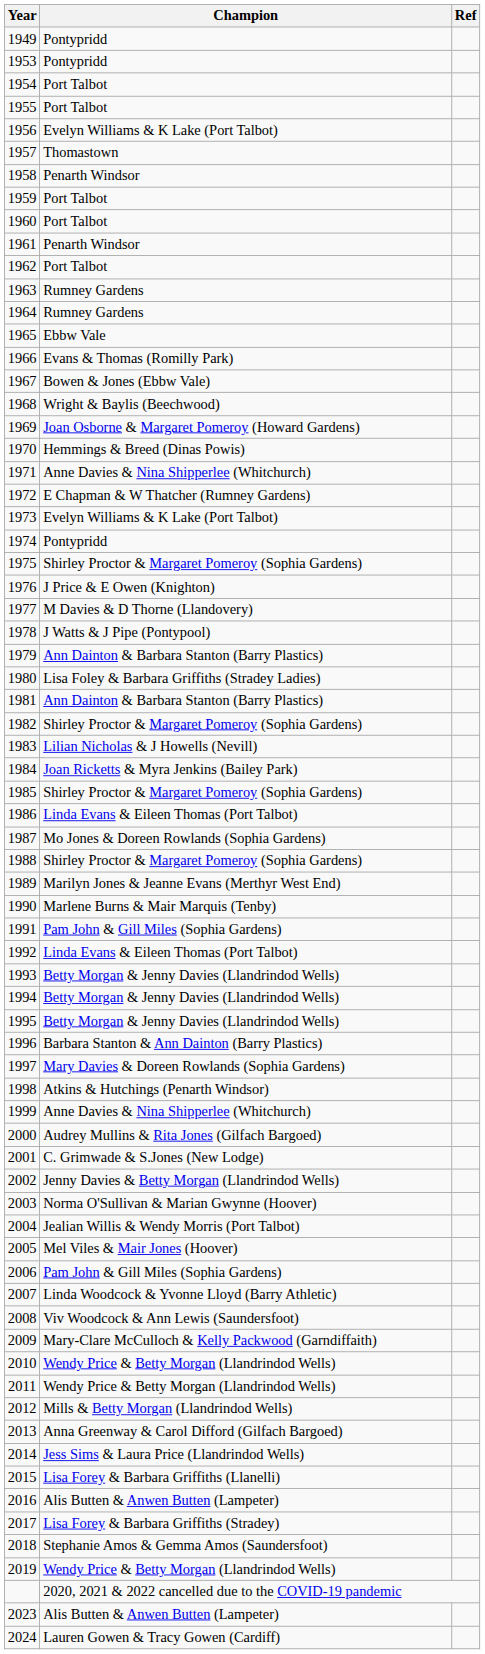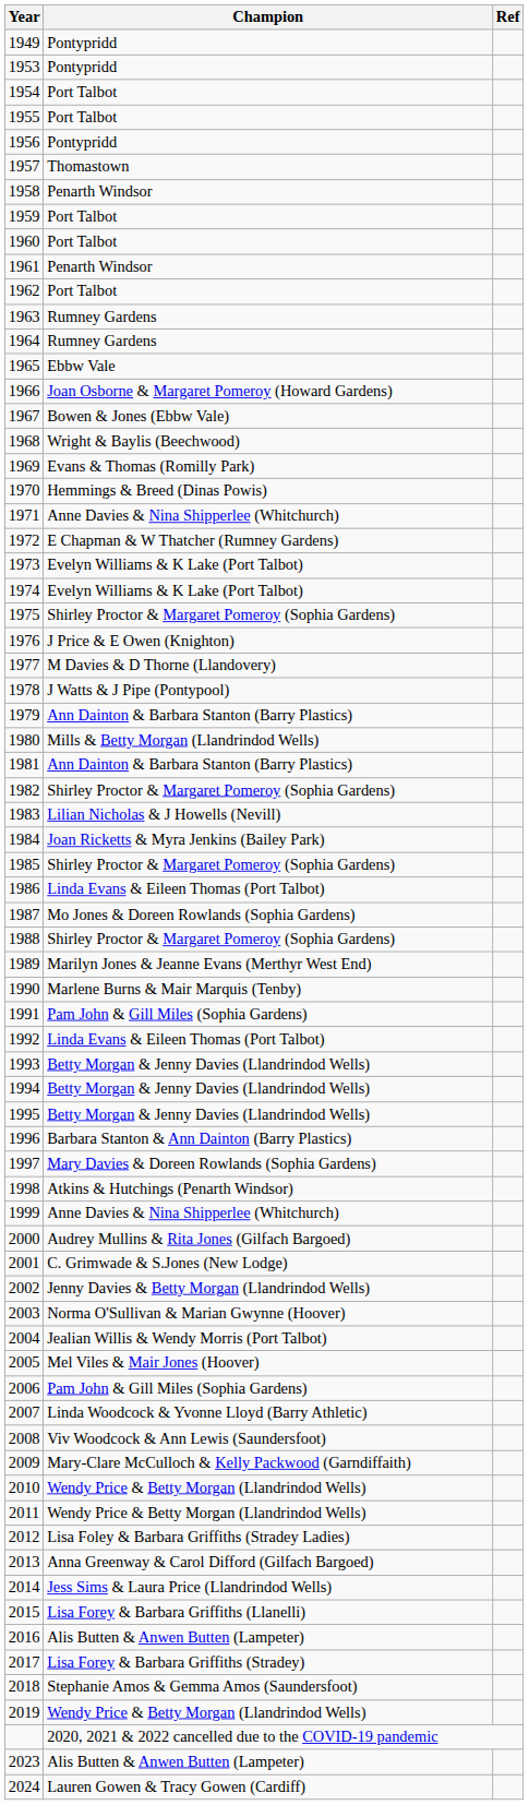1956 | Champion: Evelyn Williams & K Lake (Port Talbot) -> Pontypridd
1966 | Champion: Evans & Thomas (Romilly Park) -> Joan Osborne & Margaret Pomeroy (Howard Gardens)
1969 | Champion: Joan Osborne & Margaret Pomeroy (Howard Gardens) -> Evans & Thomas (Romilly Park)
1974 | Champion: Pontypridd -> Evelyn Williams & K Lake (Port Talbot)
1980 | Champion: Lisa Foley & Barbara Griffiths (Stradey Ladies) -> Mills & Betty Morgan (Llandrindod Wells)
2012 | Champion: Mills & Betty Morgan (Llandrindod Wells) -> Lisa Foley & Barbara Griffiths (Stradey Ladies)
